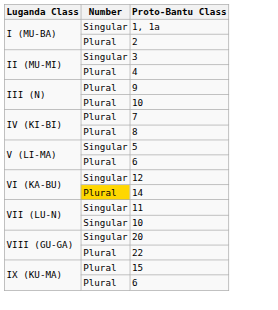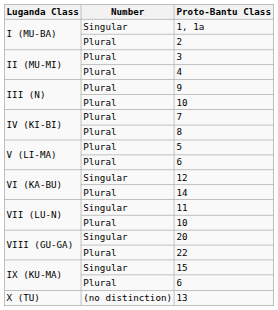3 | Number: Singular -> Plural
5 | Number: Singular -> Plural
14 | Number: gold background -> no background
VII (LU-N) / 10 | Number: Singular -> Plural
15 | Number: Plural -> Singular
+ row: X (TU) | (no distinction) | 13
